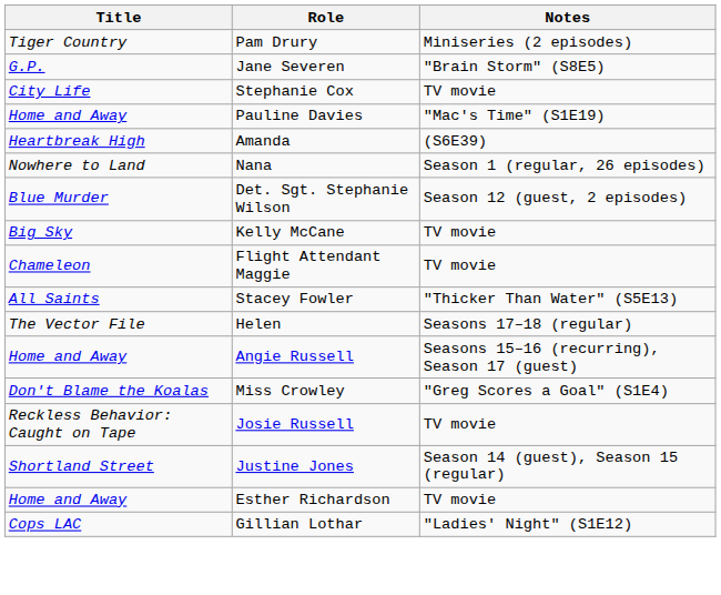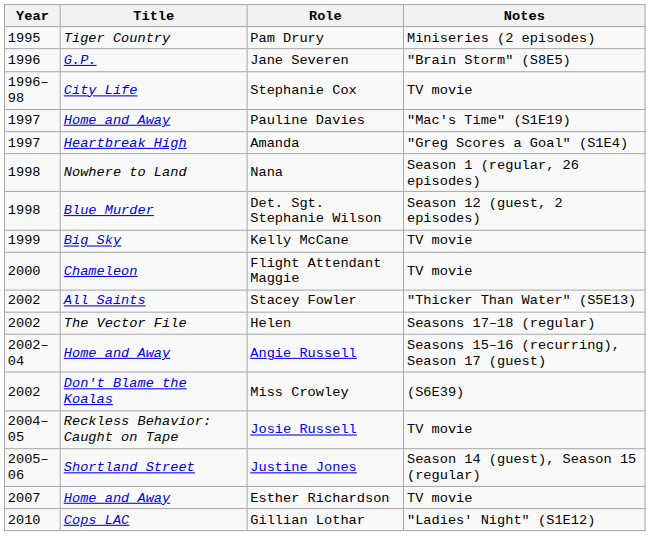+ column: Year | 1995 | 1996 | 1996–98 | 1997 | 1997 | 1998 | 1998 | 1999 | 2000 | 2002 | 2002 | 2002–04 | 2002 | 2004–05 | 2005–06 | 2007 | 2010
Amanda | Notes: (S6E39) -> "Greg Scores a Goal" (S1E4)
Miss Crowley | Notes: "Greg Scores a Goal" (S1E4) -> (S6E39)
